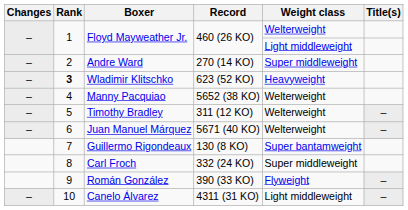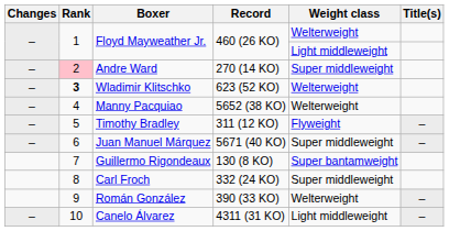Andre Ward | Rank: no background -> pink background
Wladimir Klitschko | Weight class: Heavyweight -> Welterweight
Timothy Bradley | Weight class: Welterweight -> Flyweight
Juan Manuel Márquez | Weight class: Welterweight -> Super middleweight
Román González | Weight class: Flyweight -> Welterweight
